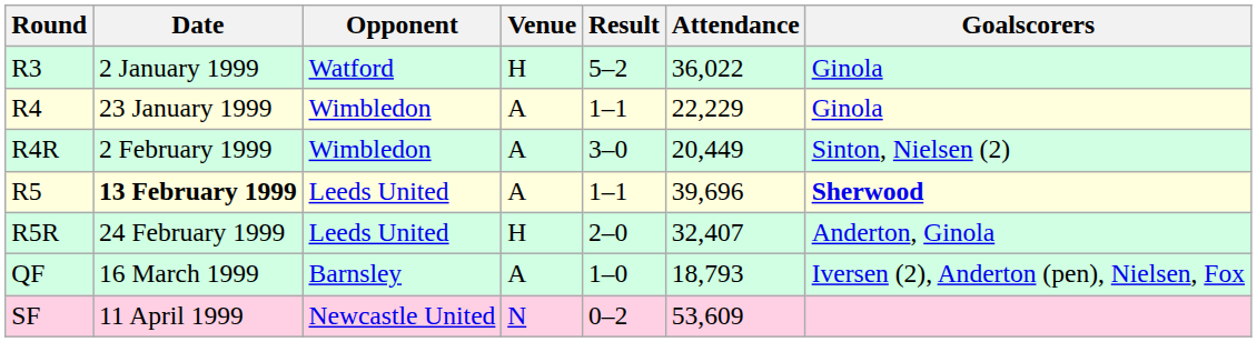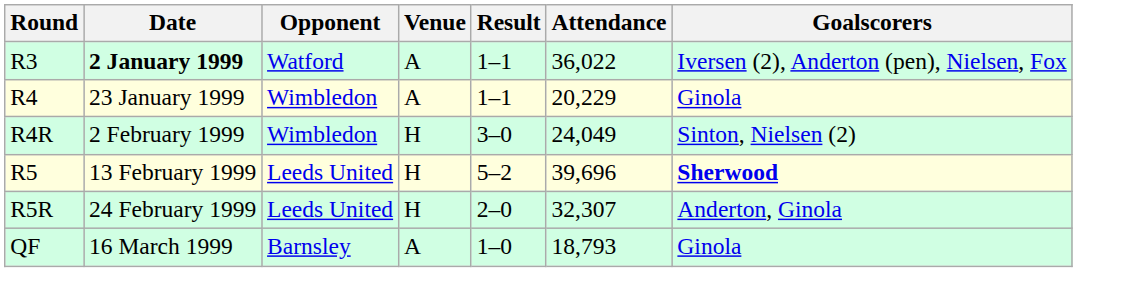R3 | Date: normal -> bold
R3 | Venue: H -> A
R3 | Result: 5–2 -> 1–1
R3 | Goalscorers: Ginola -> Iversen (2), Anderton (pen), Nielsen, Fox
R4 | Attendance: 22,229 -> 20,229
R4R | Venue: A -> H
R4R | Attendance: 20,449 -> 24,049
R5 | Date: bold -> normal
R5 | Venue: A -> H
R5 | Result: 1–1 -> 5–2
R5R | Attendance: 32,407 -> 32,307
QF | Goalscorers: Iversen (2), Anderton (pen), Nielsen, Fox -> Ginola
- row: SF | 11 April 1999 | Newcastle United | N | 0–2 | 53,609
